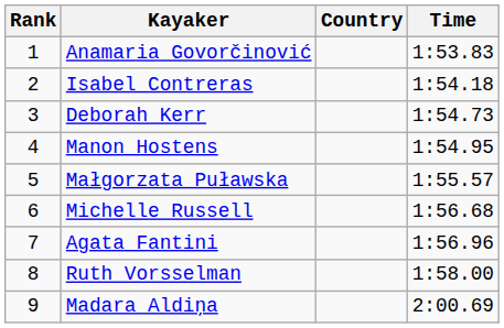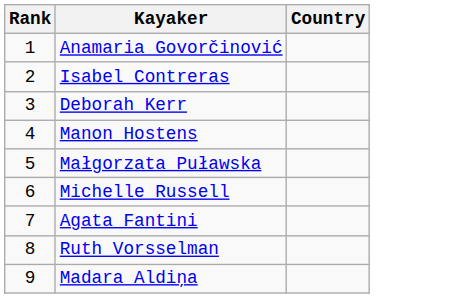- column: Time | 1:53.83 | 1:54.18 | 1:54.73 | 1:54.95 | 1:55.57 | 1:56.68 | 1:56.96 | 1:58.00 | 2:00.69
